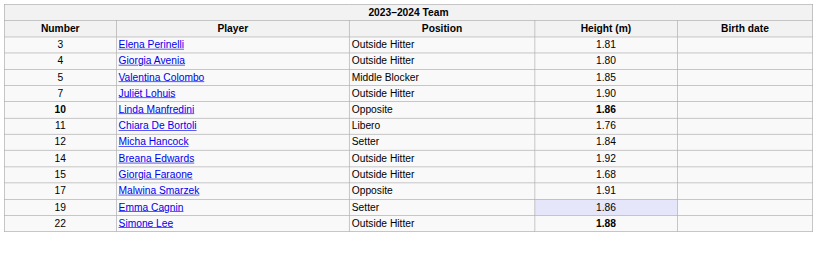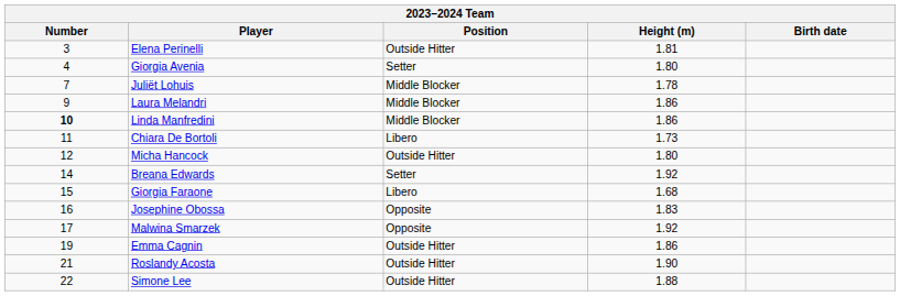Giorgia Avenia | Position: Outside Hitter -> Setter
- row: 5 | Valentina Colombo | Middle Blocker | 1.85
Juliët Lohuis | Position: Outside Hitter -> Middle Blocker
Juliët Lohuis | Height (m): 1.90 -> 1.78
+ row: 9 | Laura Melandri | Middle Blocker | 1.86
Linda Manfredini | Position: Opposite -> Middle Blocker
Linda Manfredini | Height (m): bold -> normal
Chiara De Bortoli | Height (m): 1.76 -> 1.73
Micha Hancock | Position: Setter -> Outside Hitter
Micha Hancock | Height (m): 1.84 -> 1.80
Breana Edwards | Position: Outside Hitter -> Setter
Giorgia Faraone | Position: Outside Hitter -> Libero
+ row: 16 | Josephine Obossa | Opposite | 1.83
Malwina Smarzek | Height (m): 1.91 -> 1.92
Emma Cagnin | Position: Setter -> Outside Hitter
Emma Cagnin | Height (m): lavender background -> no background
+ row: 21 | Roslandy Acosta | Outside Hitter | 1.90
Simone Lee | Height (m): bold -> normal
